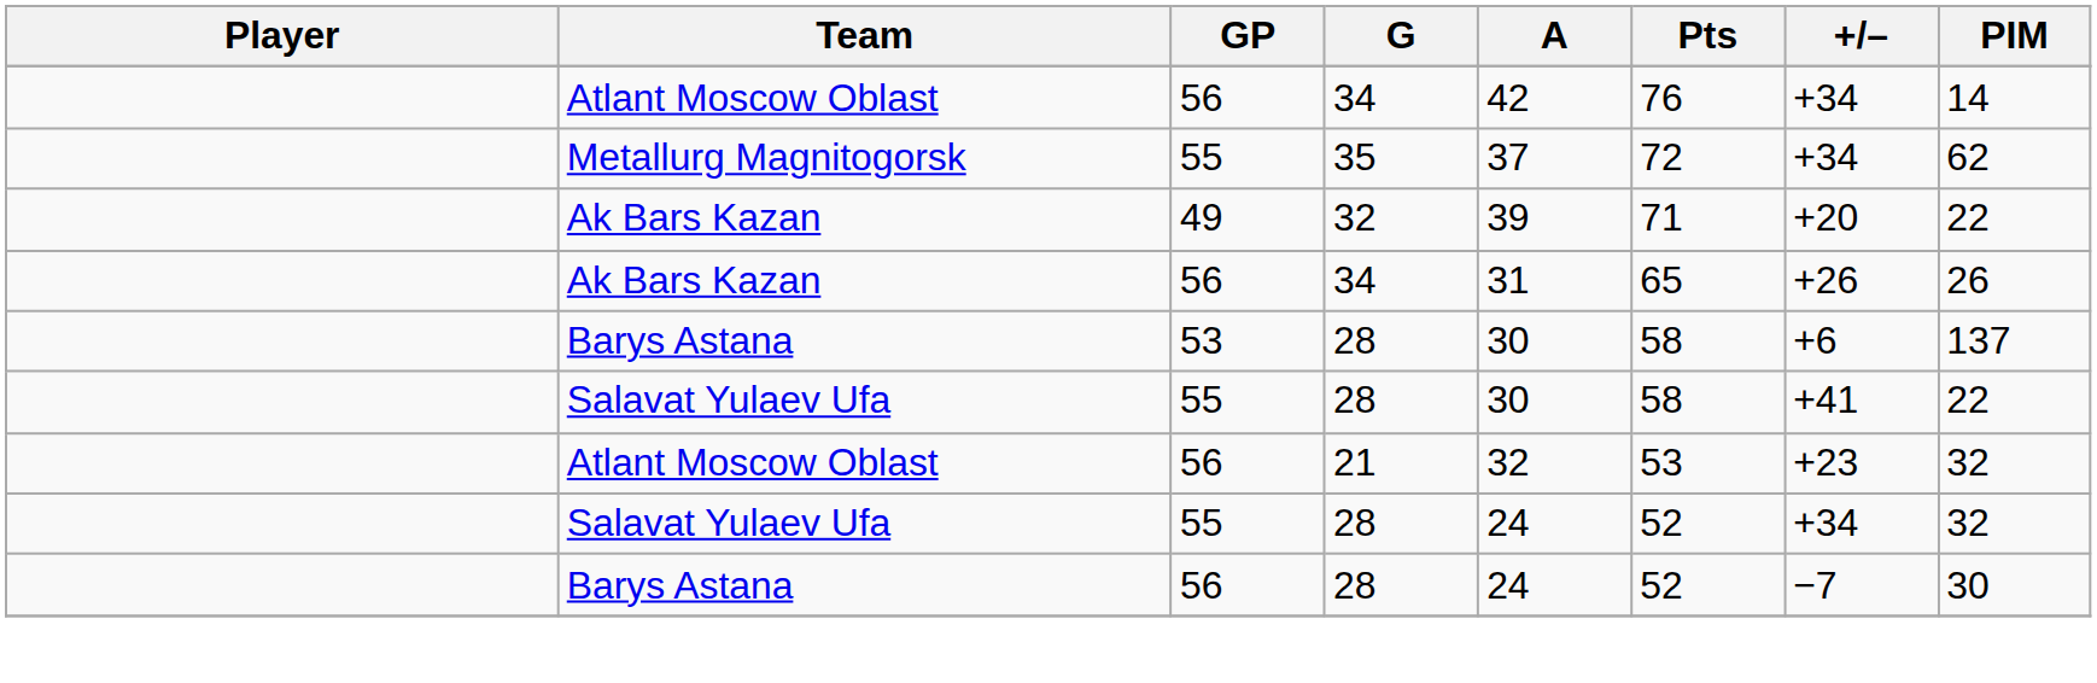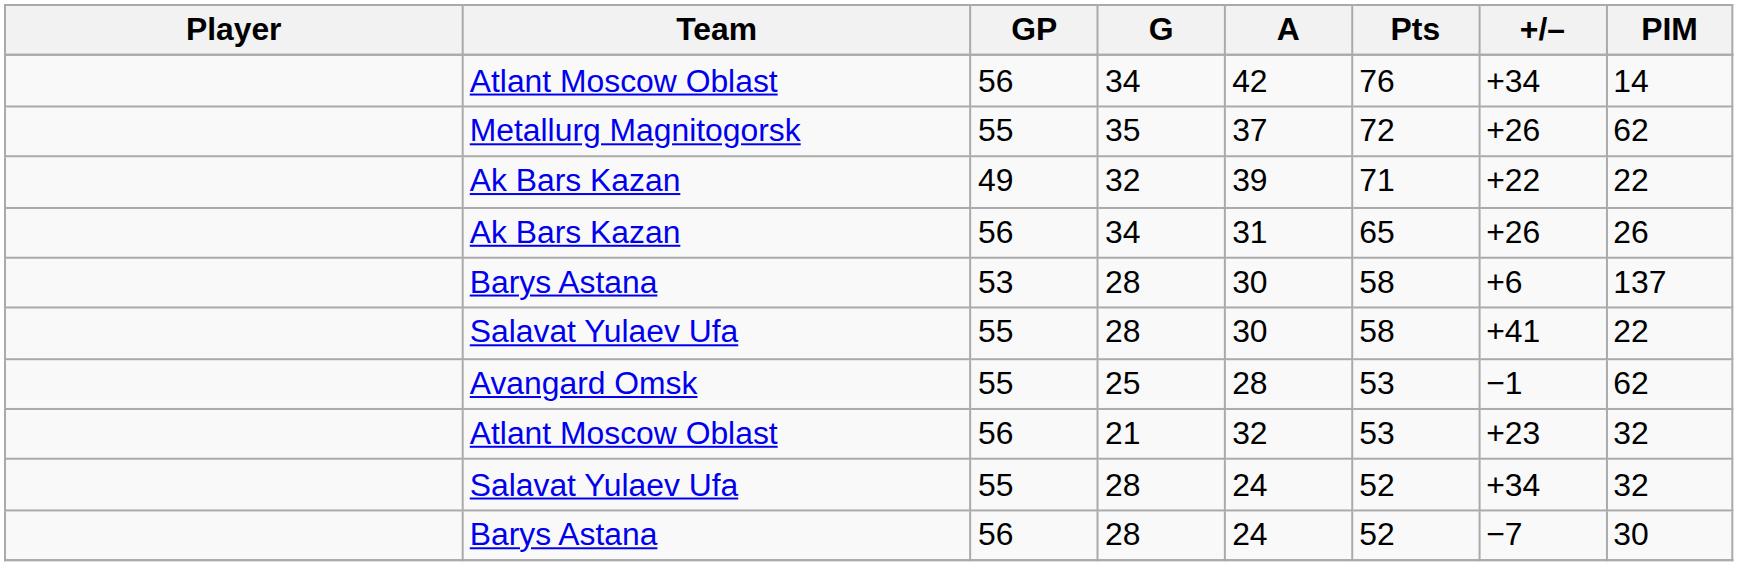Metallurg Magnitogorsk | +/–: +34 -> +26
Ak Bars Kazan / 32 | +/–: +20 -> +22
+ row: Avangard Omsk | 55 | 25 | 28 | 53 | −1 | 62
